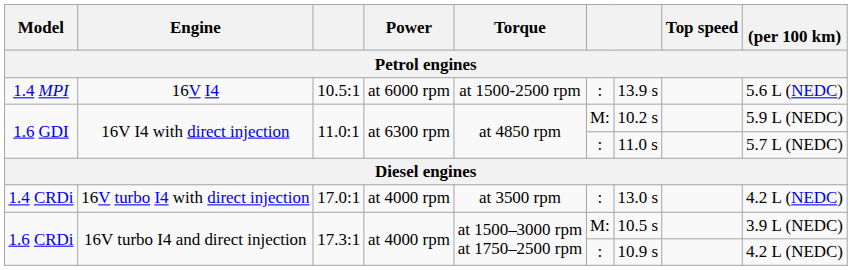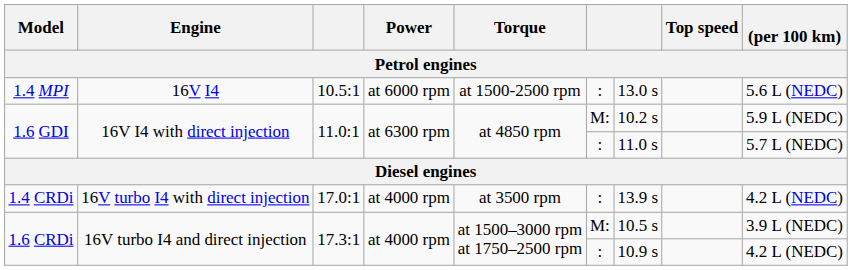1.4 MPI | column 7: 13.9 s -> 13.0 s
1.4 CRDi | column 7: 13.0 s -> 13.9 s
